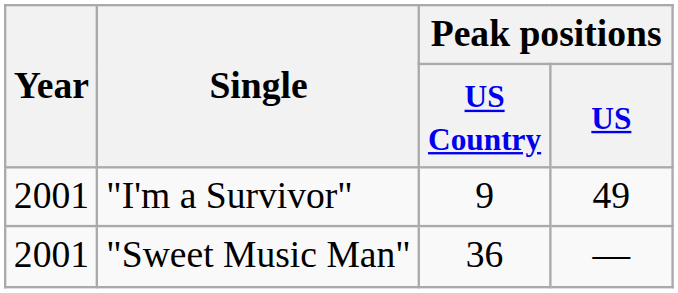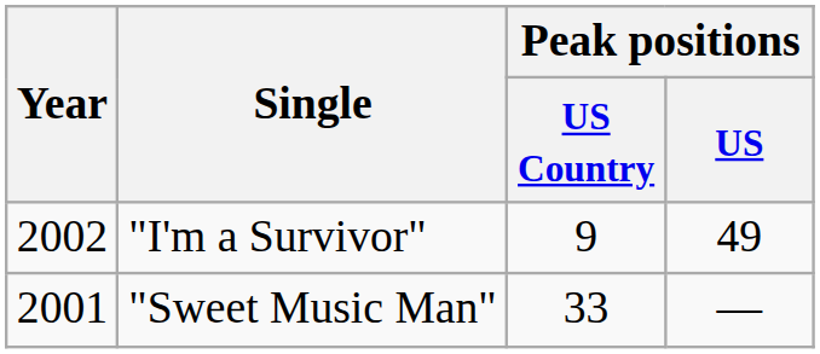"I'm a Survivor" | Year: 2001 -> 2002
"Sweet Music Man" | Peak positions / US Country: 36 -> 33
